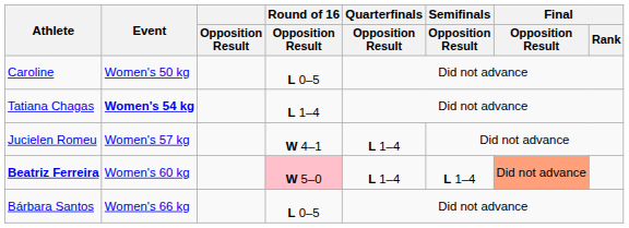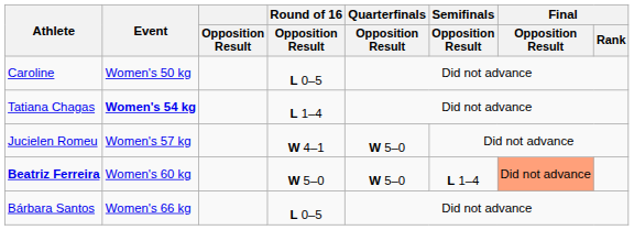Jucielen Romeu | Quarterfinals / Opposition Result: L 1–4 -> W 5–0
Beatriz Ferreira | Round of 16 / Opposition Result: pink background -> no background
Beatriz Ferreira | Quarterfinals / Opposition Result: L 1–4 -> W 5–0
